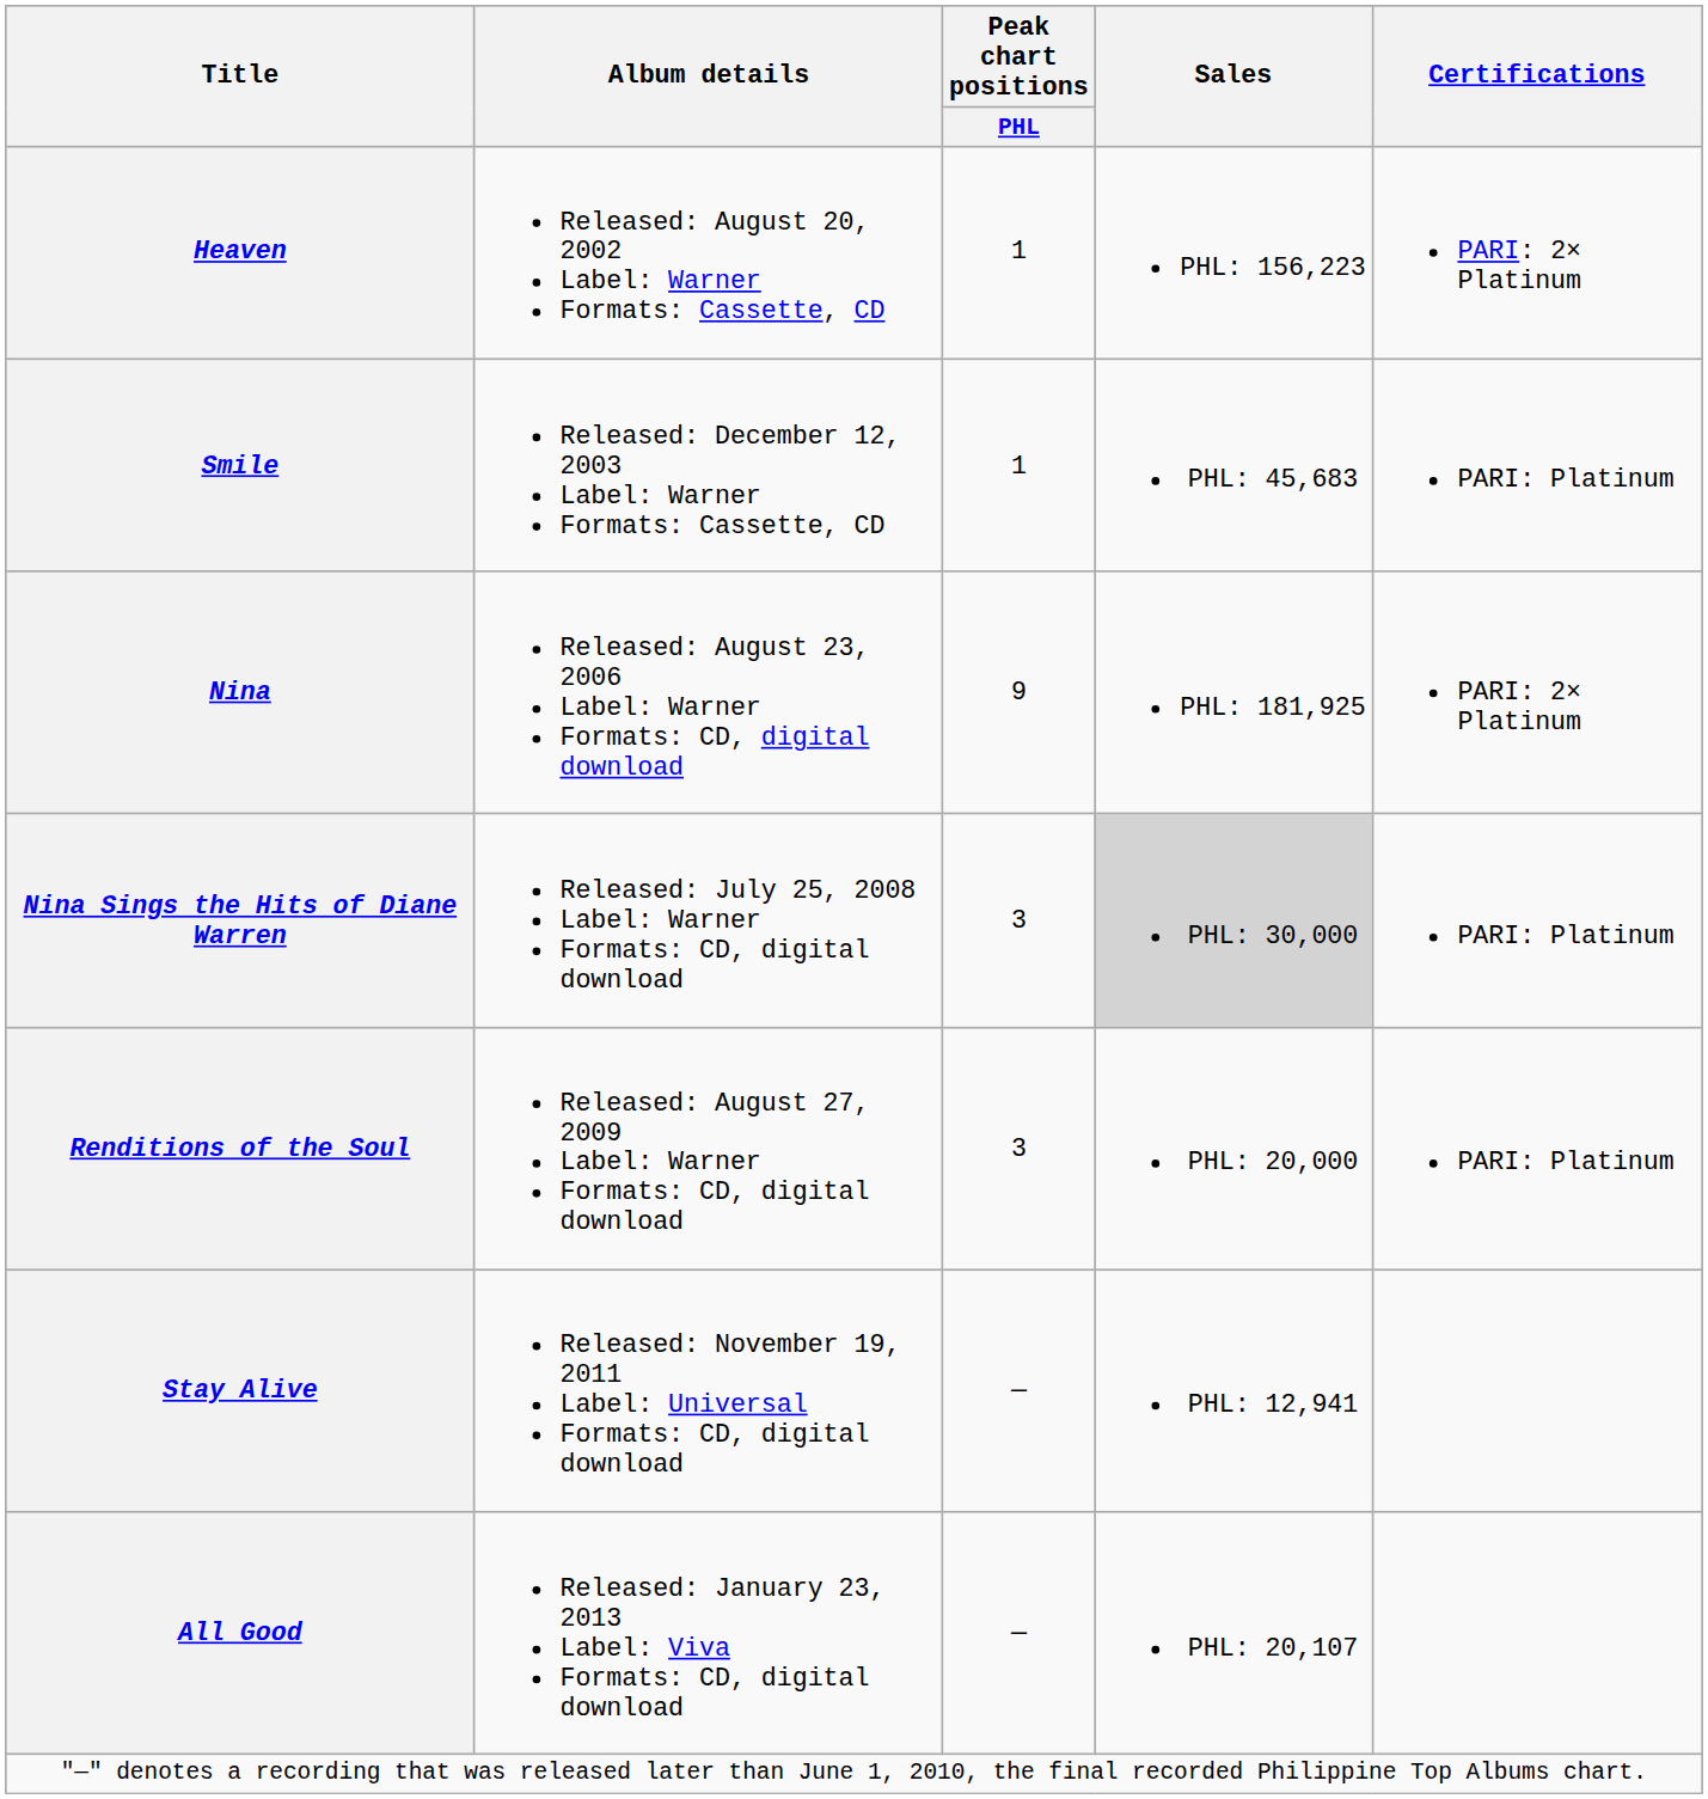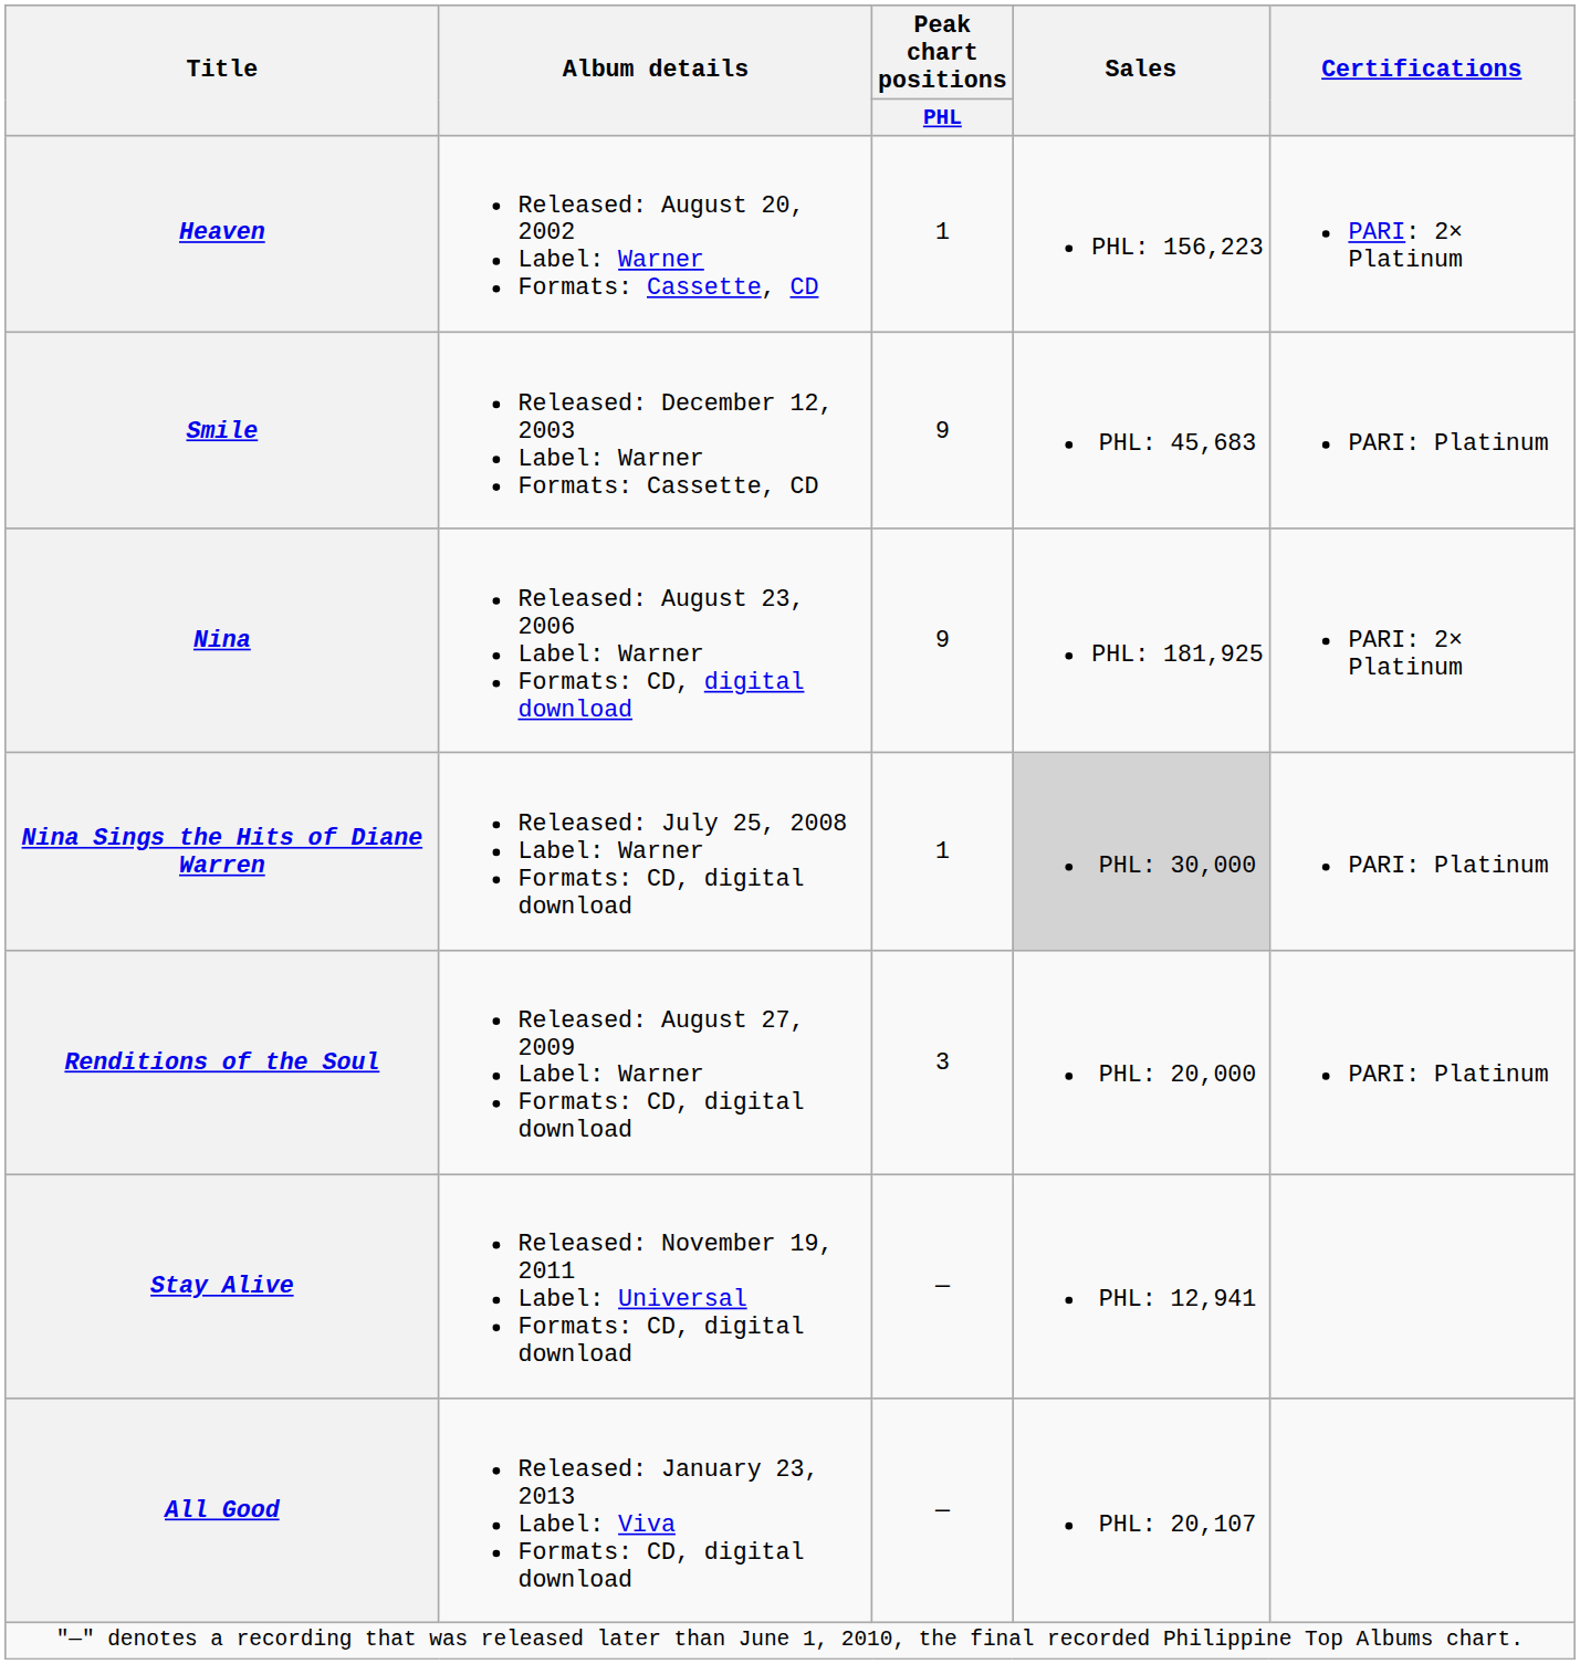Smile | Peak chart positions / PHL: 1 -> 9
Nina Sings the Hits of Diane Warren | Peak chart positions / PHL: 3 -> 1
